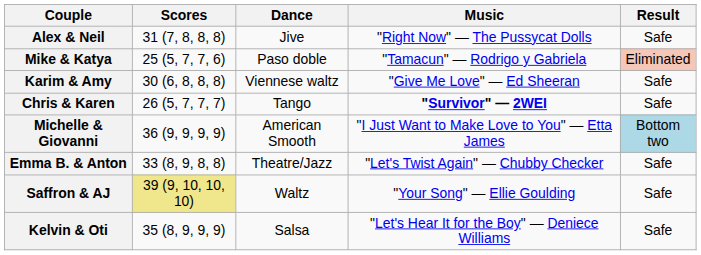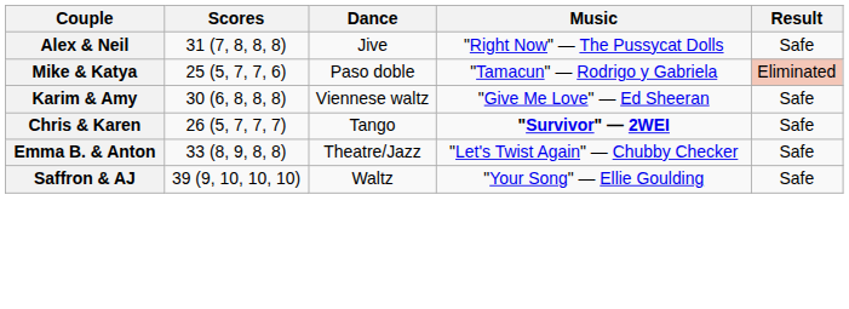- row: Michelle & Giovanni | 36 (9, 9, 9, 9) | American Smooth | "I Just Want to Make Love to You" — Etta James | Bottom two
Saffron & AJ | Scores: khaki background -> no background
- row: Kelvin & Oti | 35 (8, 9, 9, 9) | Salsa | "Let's Hear It for the Boy" — Deniece Williams | Safe
